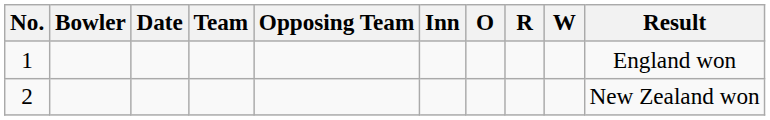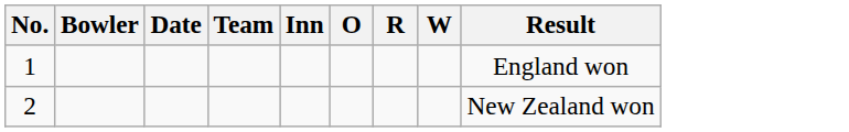- column: Opposing Team
